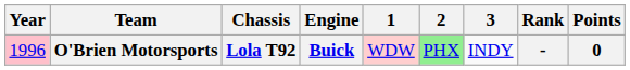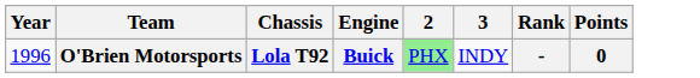- column: 1 | WDW
O'Brien Motorsports | Year: pink background -> no background
